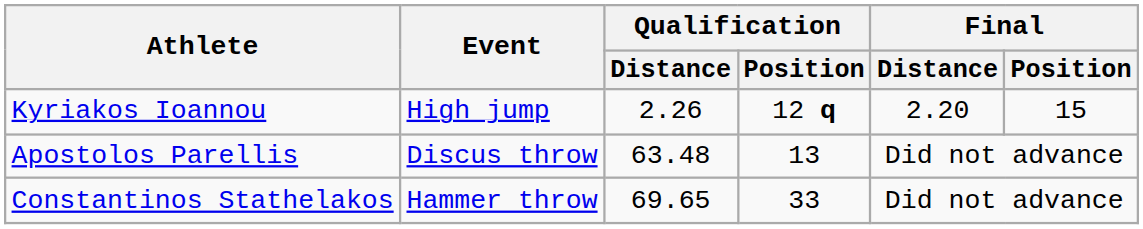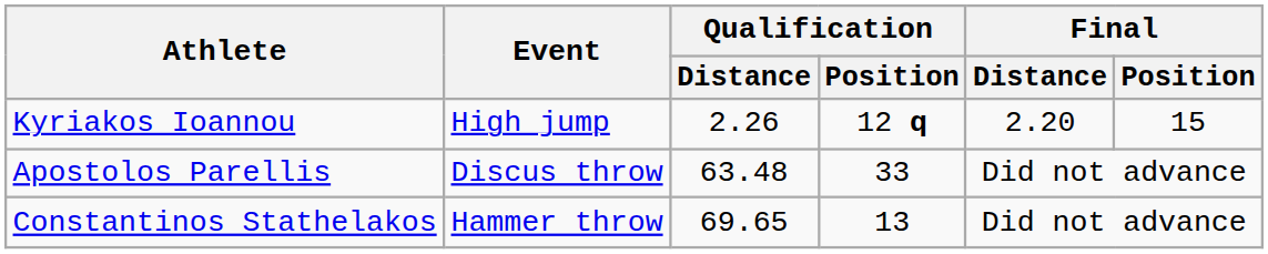Apostolos Parellis | Qualification / Position: 13 -> 33
Constantinos Stathelakos | Qualification / Position: 33 -> 13
